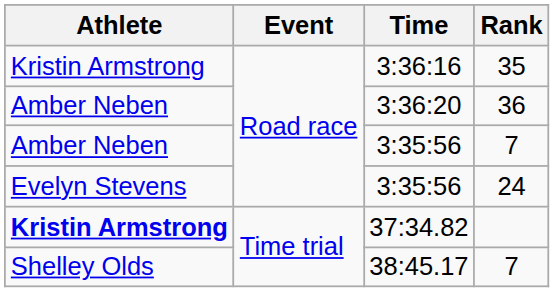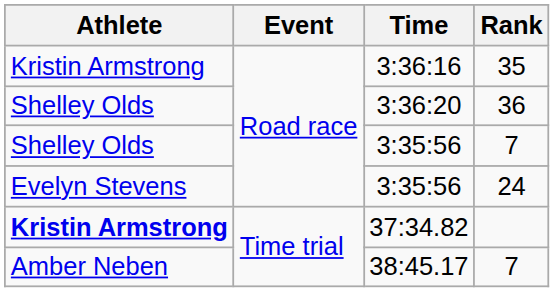3:36:20 | Athlete: Amber Neben -> Shelley Olds
3:35:56 / 7 | Athlete: Amber Neben -> Shelley Olds
38:45.17 | Athlete: Shelley Olds -> Amber Neben
